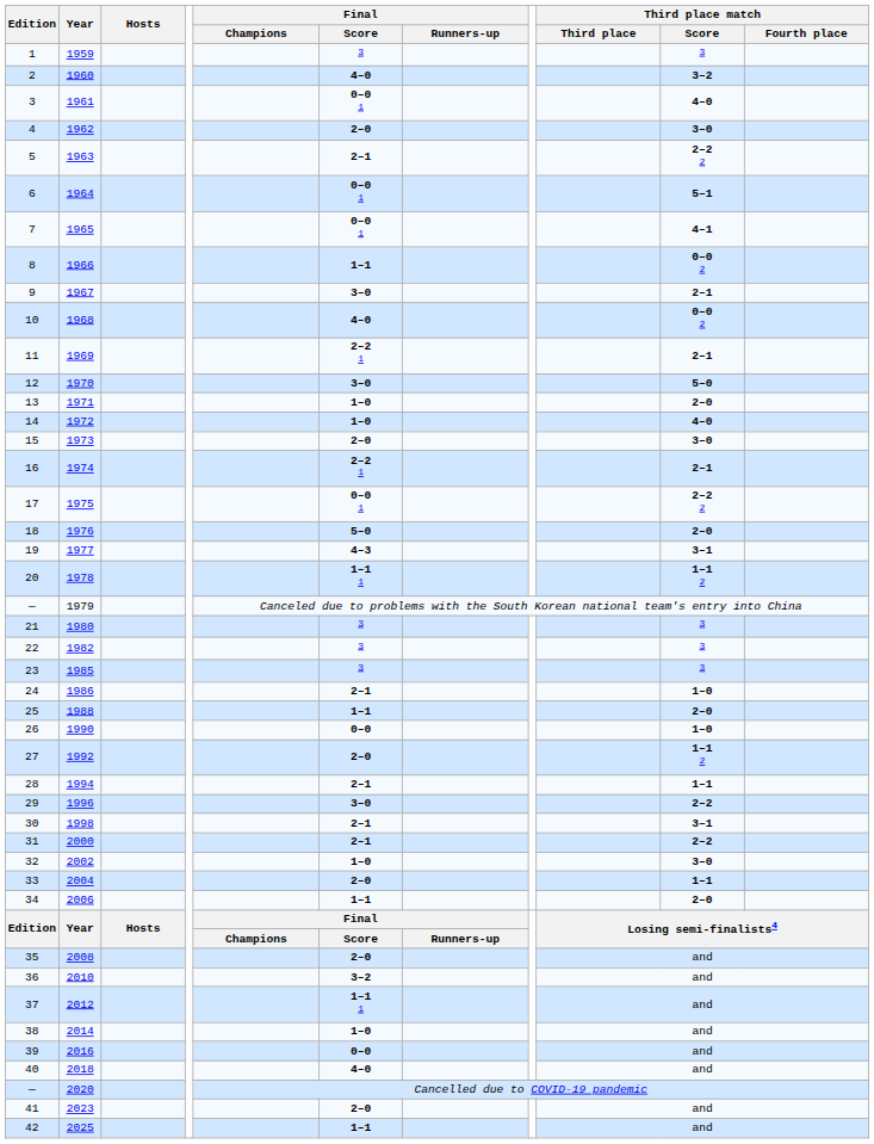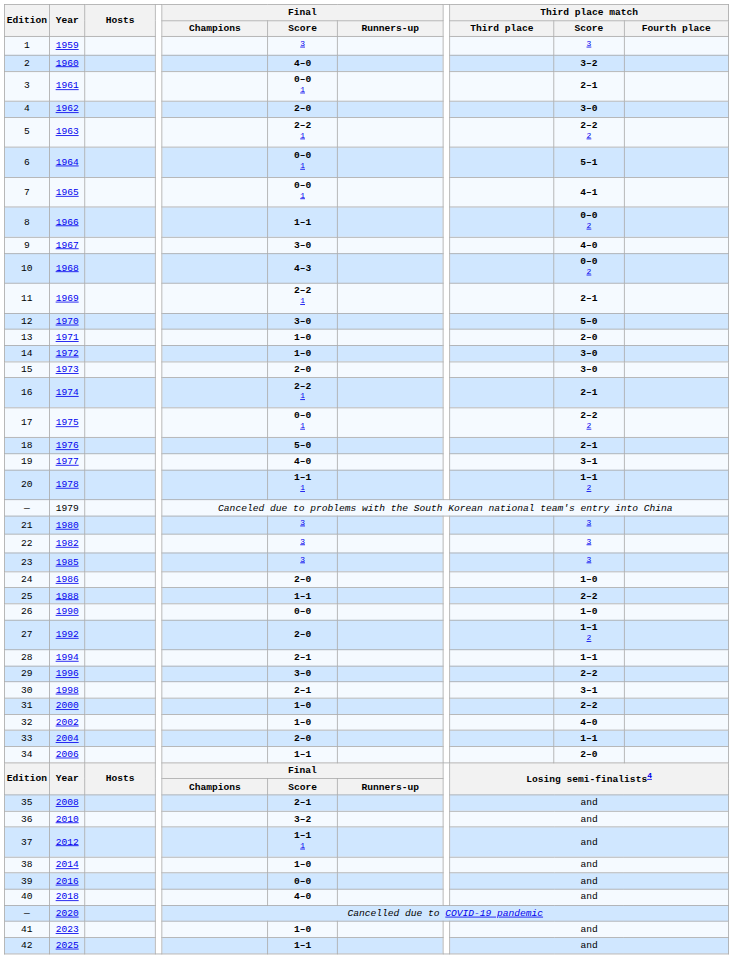1961 | Third place match / Score: 4–0 -> 2–1
1963 | Final / Score: 2–1 -> 2–2 1
1967 | Third place match / Score: 2–1 -> 4–0
1968 | Final / Score: 4–0 -> 4–3
1972 | Third place match / Score: 4–0 -> 3–0
1976 | Third place match / Score: 2–0 -> 2–1
1977 | Final / Score: 4–3 -> 4–0
1986 | Final / Score: 2–1 -> 2–0
1988 | Third place match / Score: 2–0 -> 2–2
2000 | Final / Score: 2–1 -> 1–0
2002 | Third place match / Score: 3–0 -> 4–0
2008 | Final / Score: 2–0 -> 2–1
2023 | Final / Score: 2–0 -> 1–0
